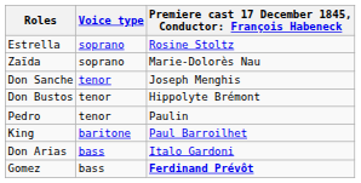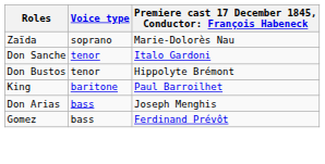- row: Estrella | soprano | Rosine Stoltz
Don Sanche | column 3: Joseph Menghis -> Italo Gardoni
- row: Pedro | tenor | Paulin
Don Arias | column 3: Italo Gardoni -> Joseph Menghis
Gomez | column 3: bold -> normal
